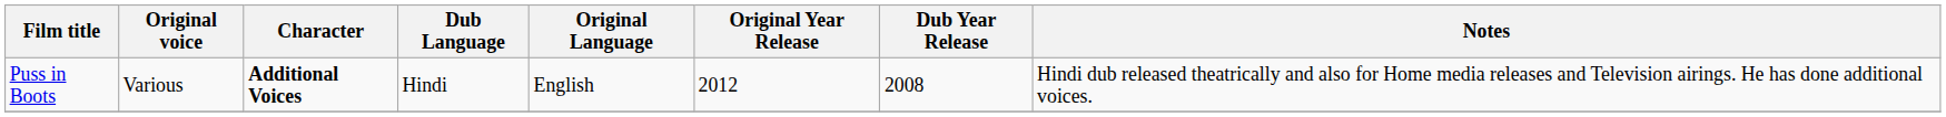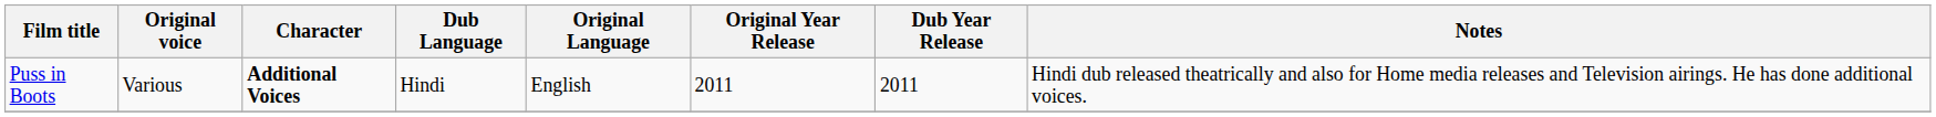Puss in Boots | Original Year Release: 2012 -> 2011
Puss in Boots | Dub Year Release: 2008 -> 2011
